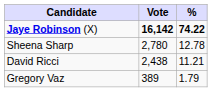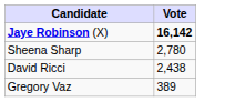- column: % | 74.22 | 12.78 | 11.21 | 1.79
